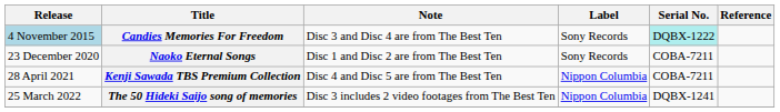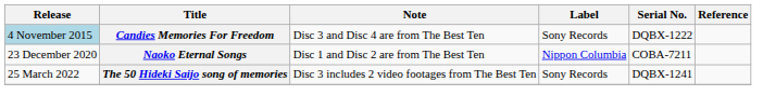Candies Memories For Freedom | Serial No.: paleturquoise background -> no background
Naoko Eternal Songs | Label: Sony Records -> Nippon Columbia
- row: 28 April 2021 | Kenji Sawada TBS Premium Collection | Disc 4 and Disc 5 are from The Best Ten | Nippon Columbia | COBA-7211
The 50 Hideki Saijo song of memories | Label: Nippon Columbia -> Sony Records
